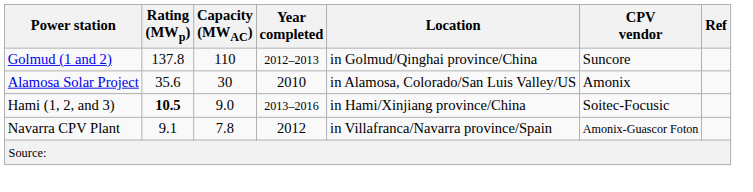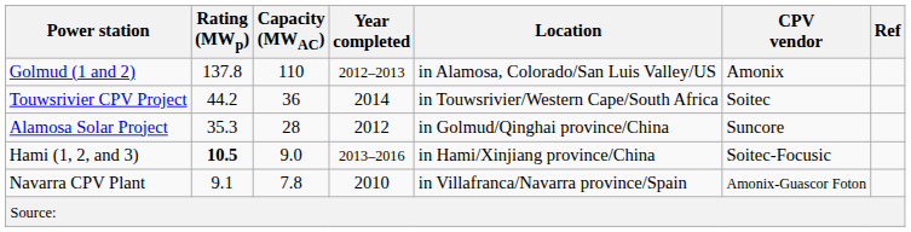Golmud (1 and 2) | Location: in Golmud/Qinghai province/China -> in Alamosa, Colorado/San Luis Valley/US
Golmud (1 and 2) | CPV vendor: Suncore -> Amonix
+ row: Touwsrivier CPV Project | 44.2 | 36 | 2014 | in Touwsrivier/Western Cape/South Africa | Soitec
Alamosa Solar Project | Rating (MWp): 35.6 -> 35.3
Alamosa Solar Project | Capacity (MWAC): 30 -> 28
Alamosa Solar Project | Year completed: 2010 -> 2012
Alamosa Solar Project | Location: in Alamosa, Colorado/San Luis Valley/US -> in Golmud/Qinghai province/China
Alamosa Solar Project | CPV vendor: Amonix -> Suncore
Navarra CPV Plant | Year completed: 2012 -> 2010
